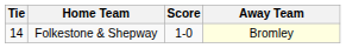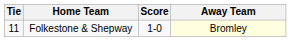Folkestone & Shepway | Tie: 14 -> 11
